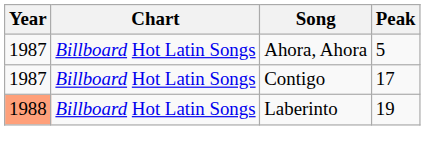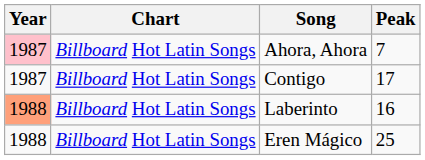Ahora, Ahora | Year: no background -> pink background
Ahora, Ahora | Peak: 5 -> 7
Laberinto | Peak: 19 -> 16
+ row: 1988 | Billboard Hot Latin Songs | Eren Mágico | 25
